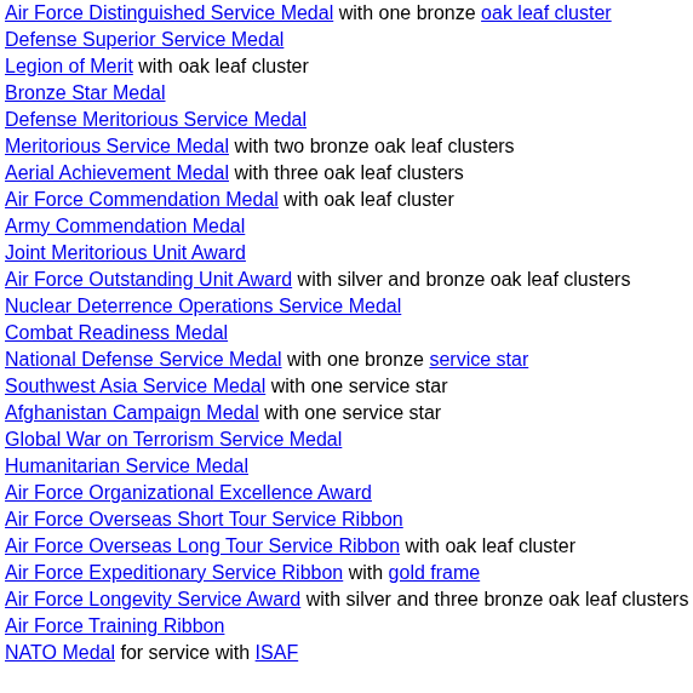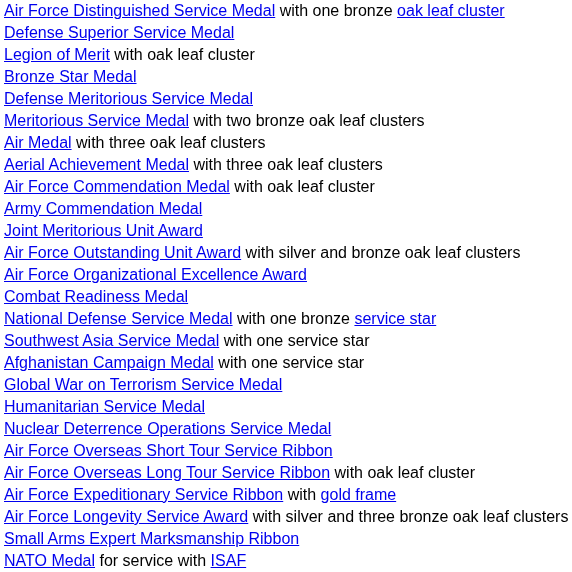+ row: Air Medal with three oak leaf clusters
rows swapped: Air Force Organizational Excellence Award <-> Nuclear Deterrence Operations Service Medal
+ row: Small Arms Expert Marksmanship Ribbon
- row: Air Force Training Ribbon
